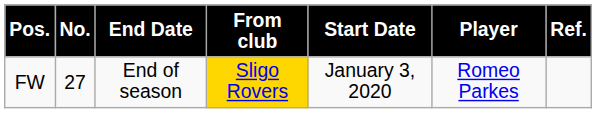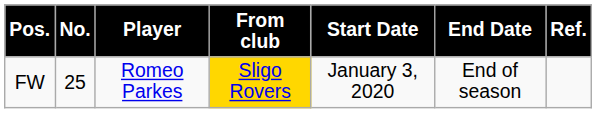columns swapped: Player <-> End Date
FW | No.: 27 -> 25
